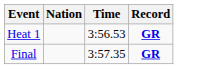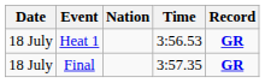+ column: Date | 18 July | 18 July
